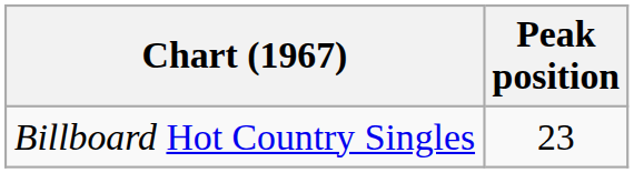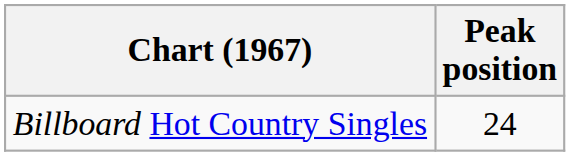Billboard Hot Country Singles | Peak position: 23 -> 24
